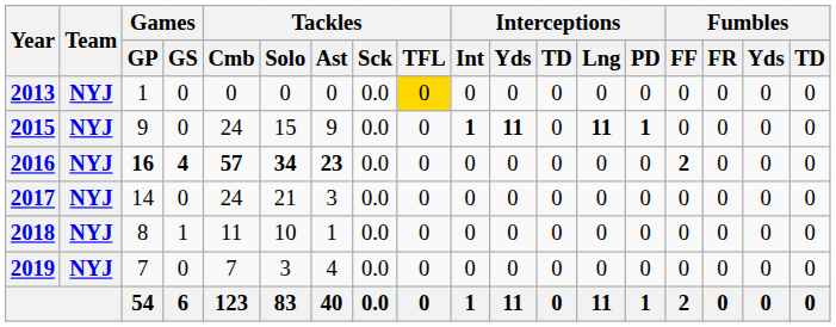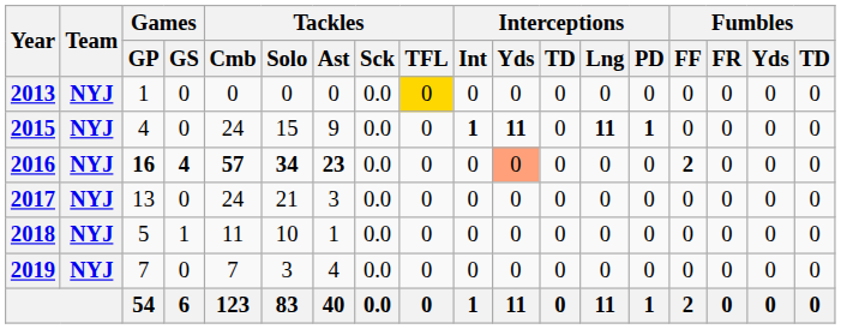2015 | Games / GP: 9 -> 4
2016 | Interceptions / Yds: no background -> lightsalmon background
2017 | Games / GP: 14 -> 13
2018 | Games / GP: 8 -> 5
